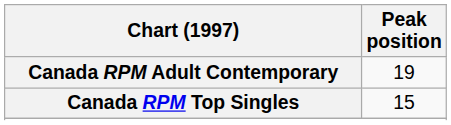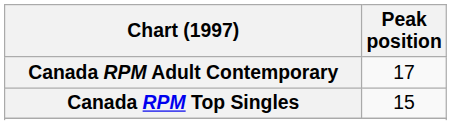Canada RPM Adult Contemporary | Peak position: 19 -> 17
